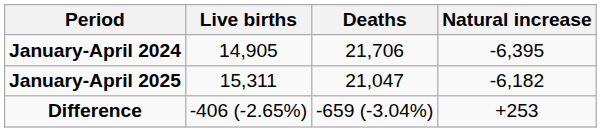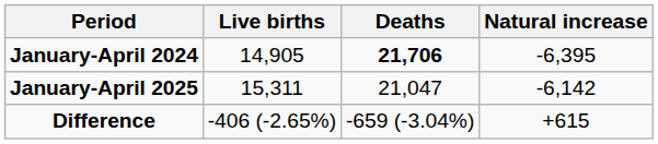January-April 2024 | Deaths: normal -> bold
January-April 2025 | Natural increase: -6,182 -> -6,142
Difference | Natural increase: +253 -> +615
